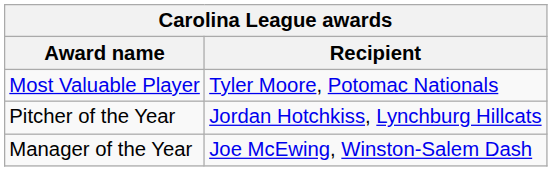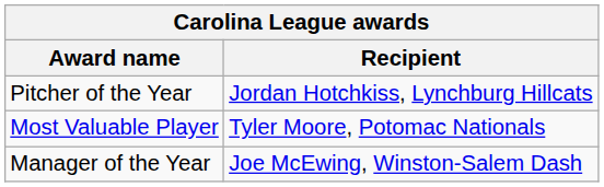rows swapped: Most Valuable Player <-> Pitcher of the Year
